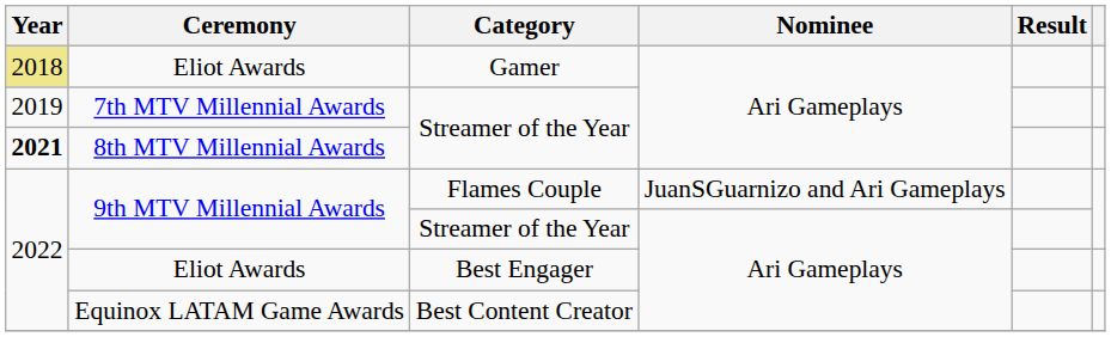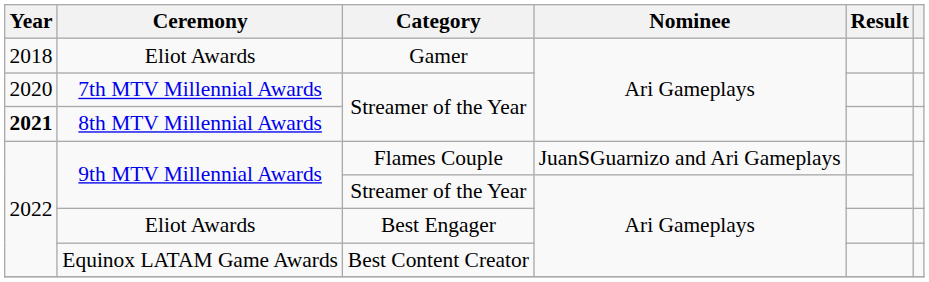Eliot Awards / Gamer | Year: khaki background -> no background
7th MTV Millennial Awards | Year: 2019 -> 2020
